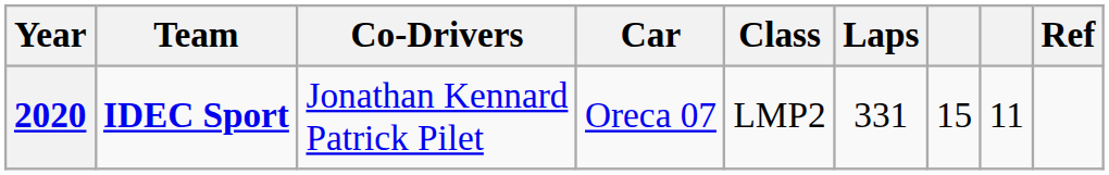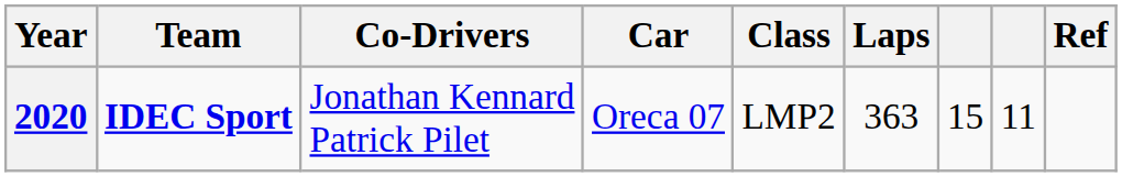2020 | Laps: 331 -> 363
